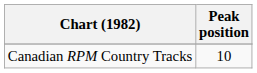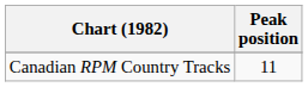Canadian RPM Country Tracks | Peak position: 10 -> 11
